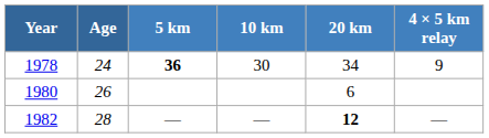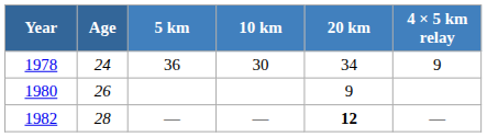1978 | 5 km: bold -> normal
1980 | 20 km: 6 -> 9
